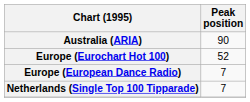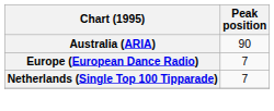- row: Europe (Eurochart Hot 100) | 52
